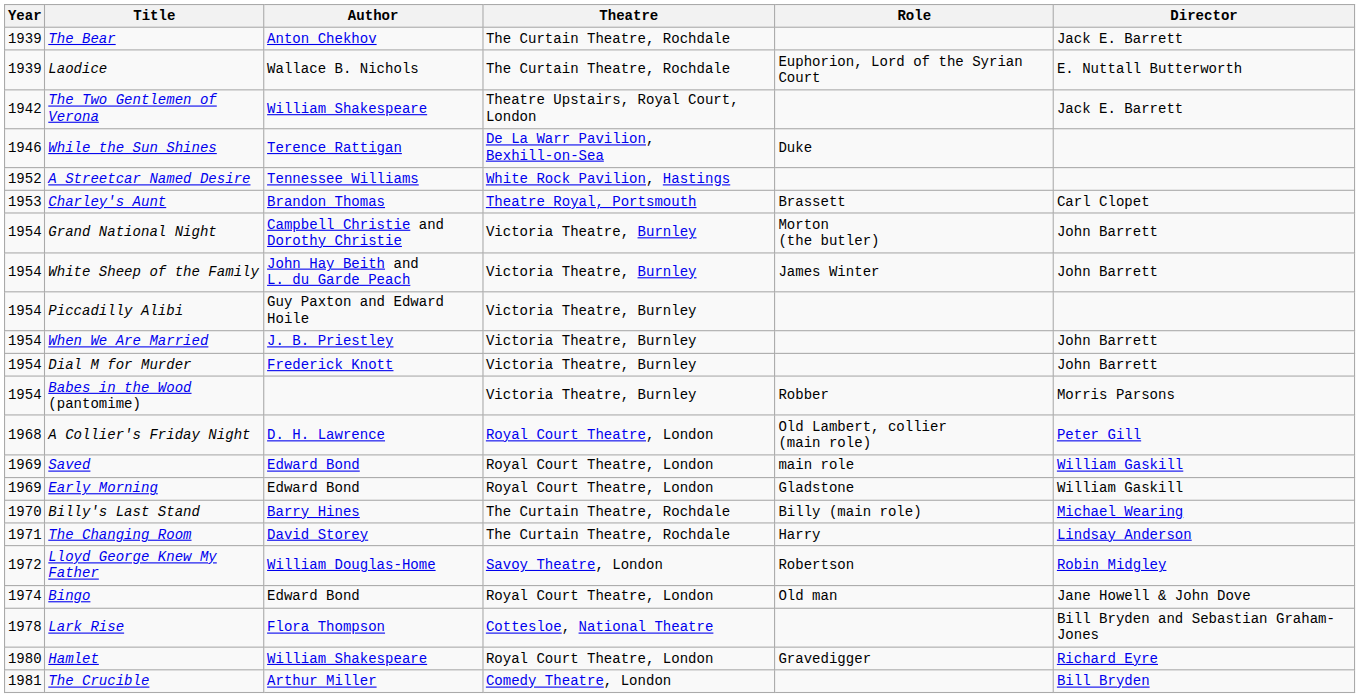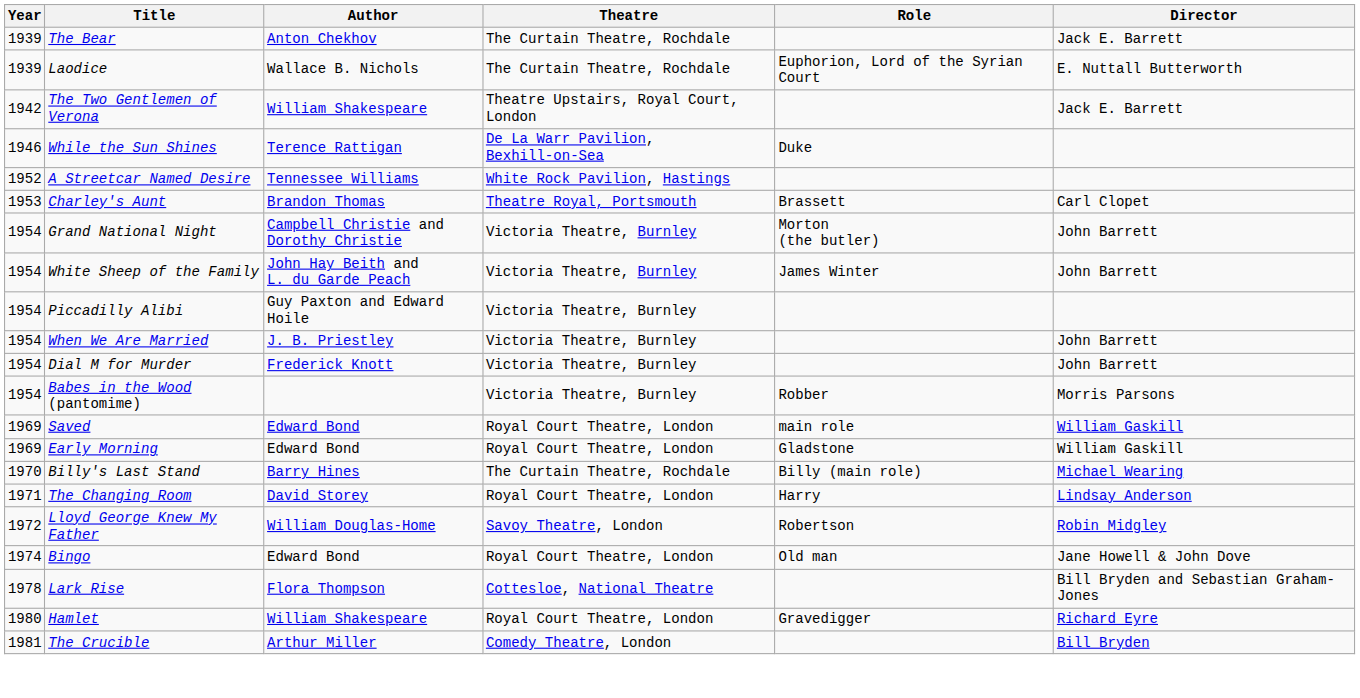- row: 1968 | A Collier's Friday Night | D. H. Lawrence | Royal Court Theatre, London | Old Lambert, collier (main role) | Peter Gill
The Changing Room | Theatre: The Curtain Theatre, Rochdale -> Royal Court Theatre, London
